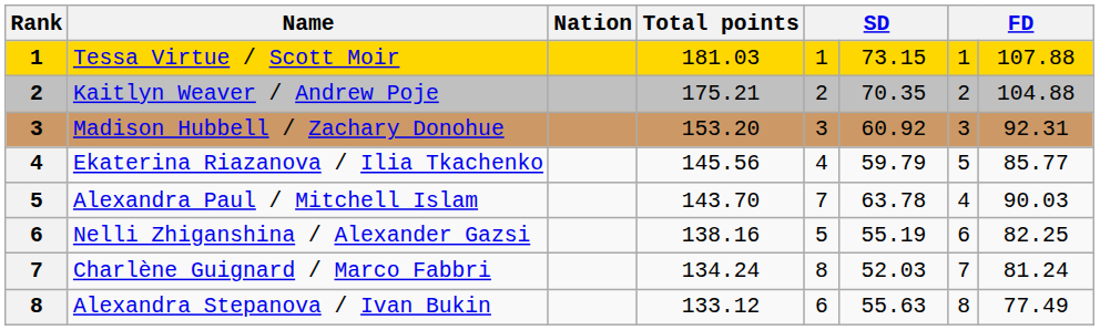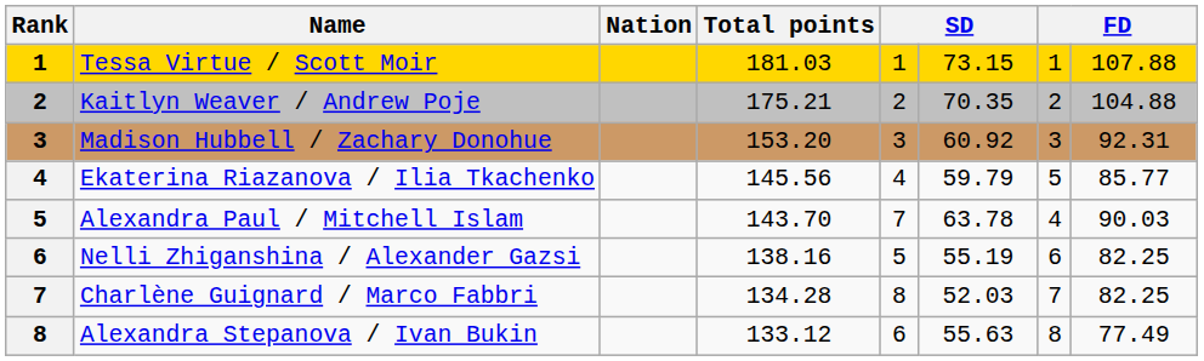Charlène Guignard / Marco Fabbri | Total points: 134.24 -> 134.28
Charlène Guignard / Marco Fabbri | column 8: 81.24 -> 82.25
